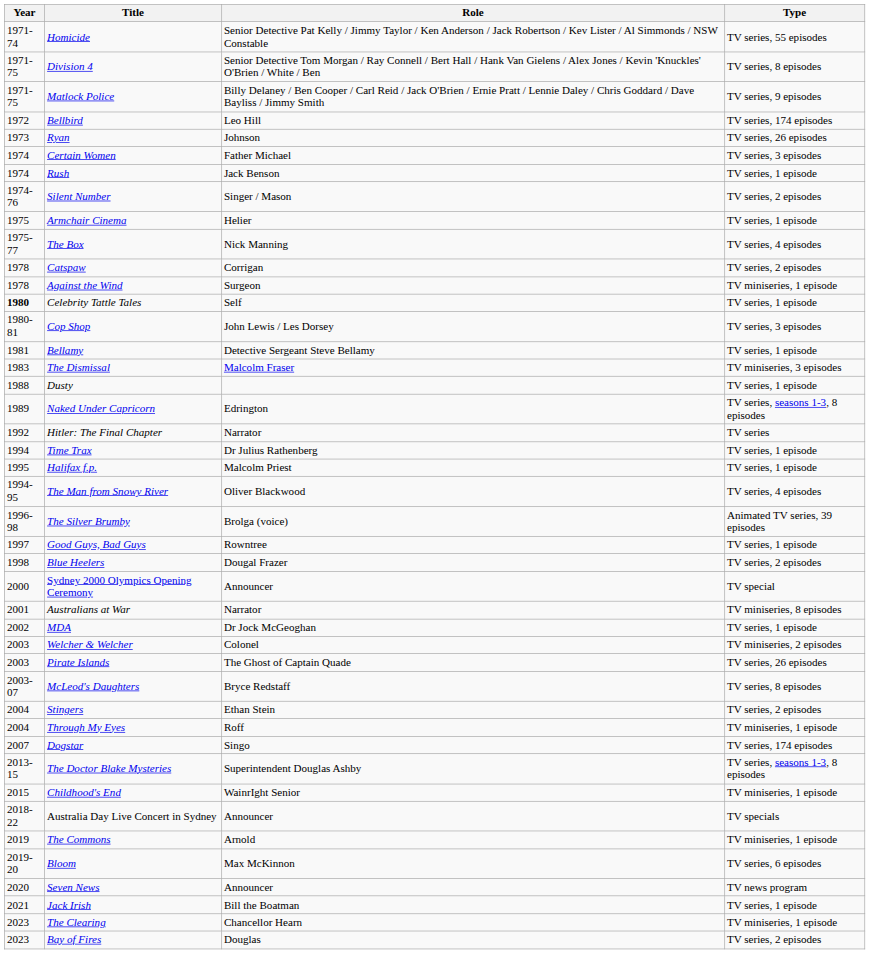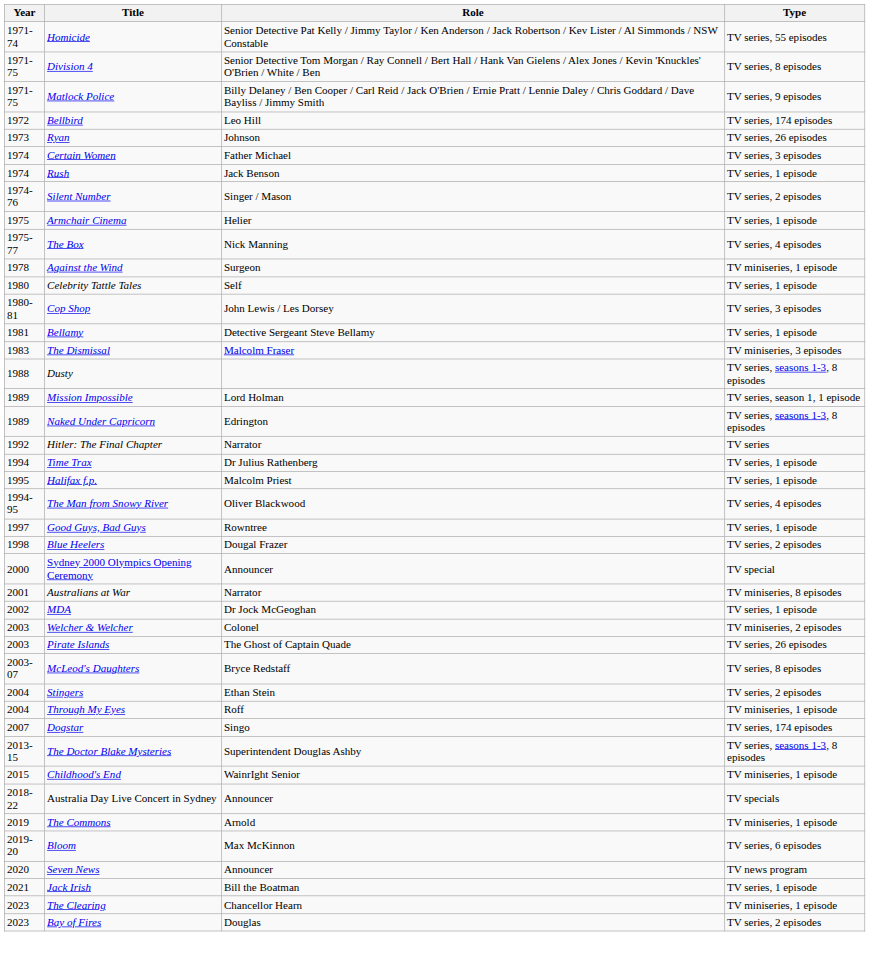- row: 1978 | Catspaw | Corrigan | TV series, 2 episodes
Celebrity Tattle Tales | Year: bold -> normal
Dusty | Type: TV series, 1 episode -> TV series, seasons 1-3, 8 episodes
+ row: 1989 | Mission Impossible | Lord Holman | TV series, season 1, 1 episode
- row: 1996-98 | The Silver Brumby | Brolga (voice) | Animated TV series, 39 episodes
